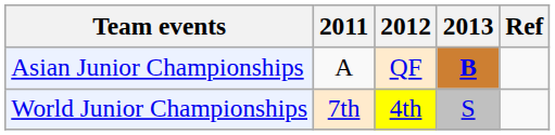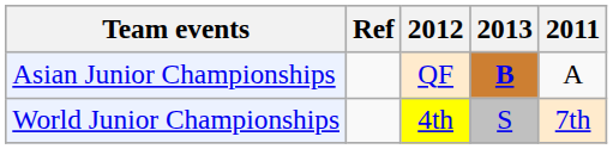columns swapped: 2011 <-> Ref
